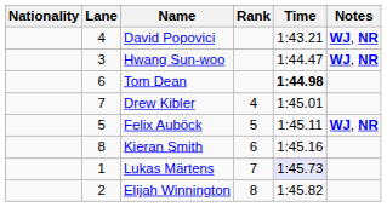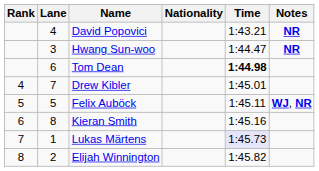columns swapped: Rank <-> Nationality
David Popovici | Notes: WJ, NR -> NR
Hwang Sun-woo | Notes: WJ, NR -> NR
